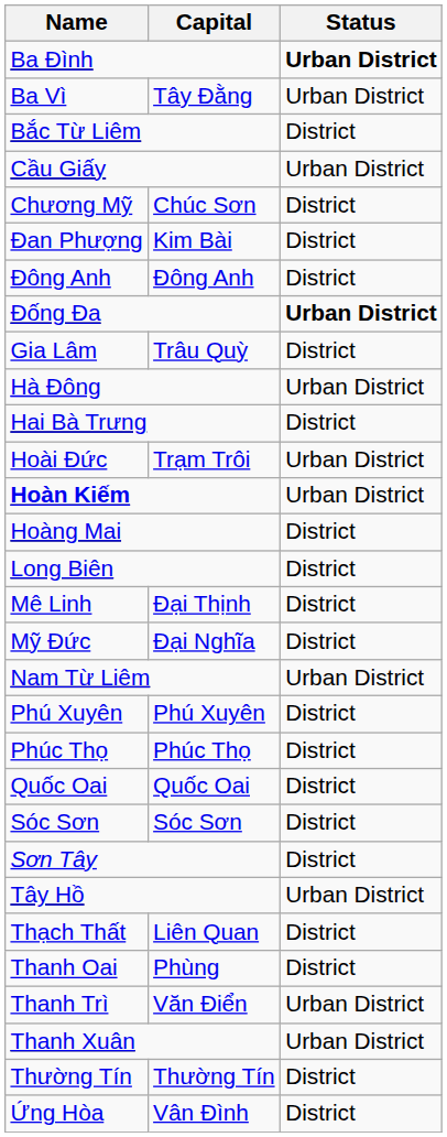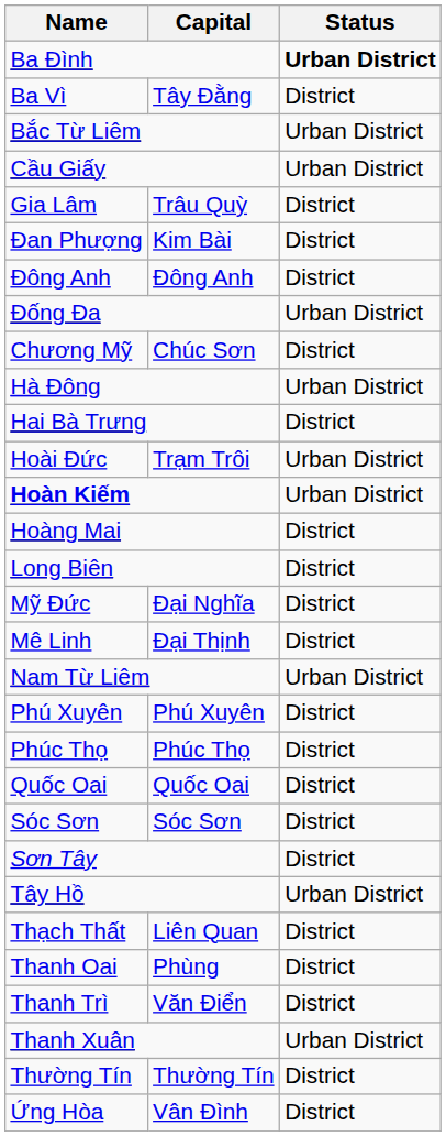Ba Vì | Status: Urban District -> District
Bắc Từ Liêm | Status: District -> Urban District
rows swapped: Chương Mỹ <-> Gia Lâm
Đống Đa | Status: bold -> normal
rows swapped: Mê Linh <-> Mỹ Đức
Thanh Trì | Status: Urban District -> District
